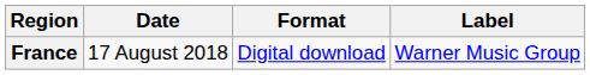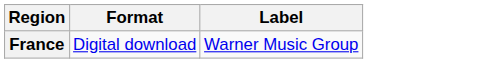- column: Date | 17 August 2018
